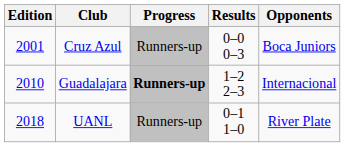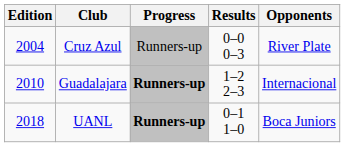Cruz Azul | Edition: 2001 -> 2004
Cruz Azul | Opponents: Boca Juniors -> River Plate
UANL | Progress: normal -> bold
UANL | Opponents: River Plate -> Boca Juniors
